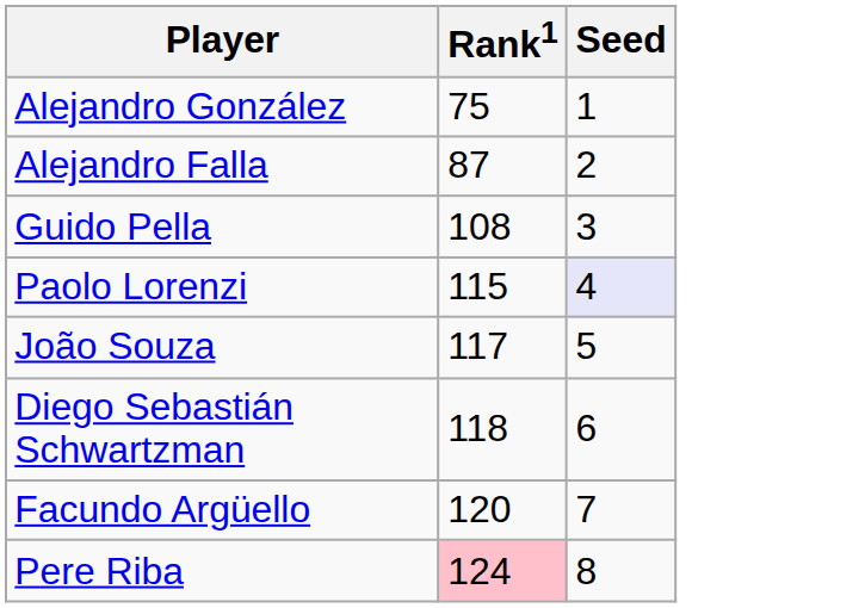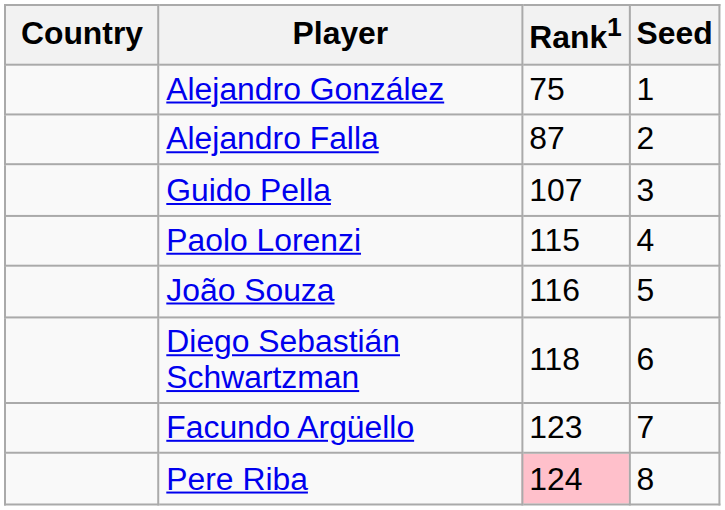+ column: Country
Guido Pella | Rank1: 108 -> 107
Paolo Lorenzi | Seed: lavender background -> no background
João Souza | Rank1: 117 -> 116
Facundo Argüello | Rank1: 120 -> 123
